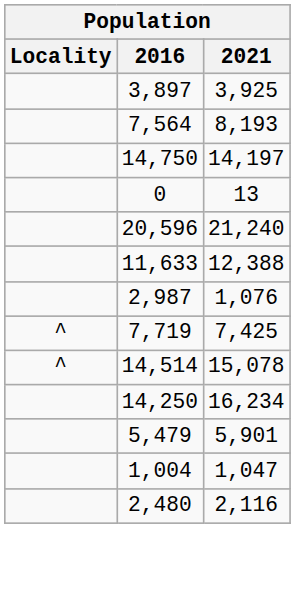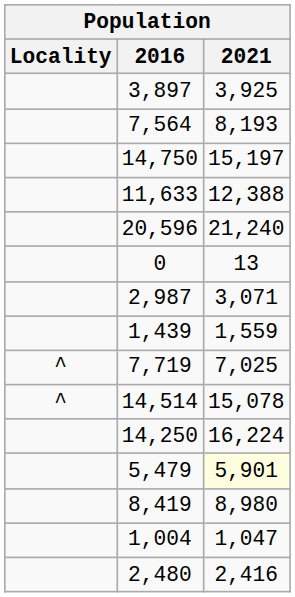14,750 | 2021: 14,197 -> 15,197
rows swapped: 11,633 <-> 0
2,987 | 2021: 1,076 -> 3,071
+ row: 1,439 | 1,559
7,719 | 2021: 7,425 -> 7,025
14,250 | 2021: 16,234 -> 16,224
5,479 | 2021: no background -> lightyellow background
+ row: 8,419 | 8,980
2,480 | 2021: 2,116 -> 2,416
